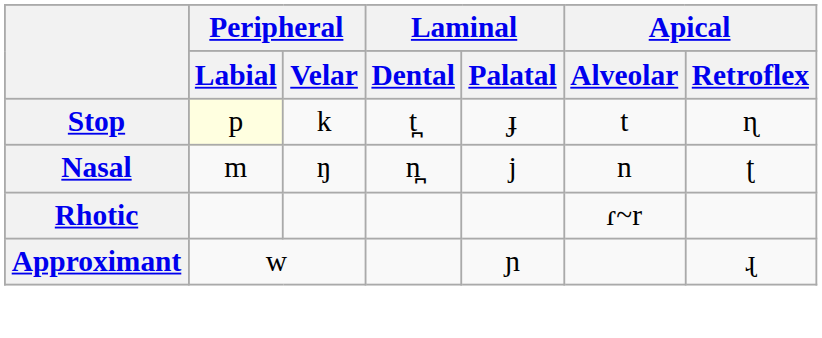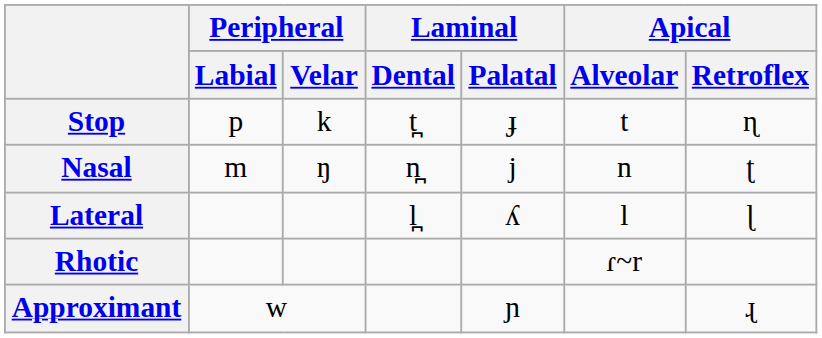Stop | Peripheral / Labial: lightyellow background -> no background
+ row: Lateral | l̪ | ʎ | l | ɭ
